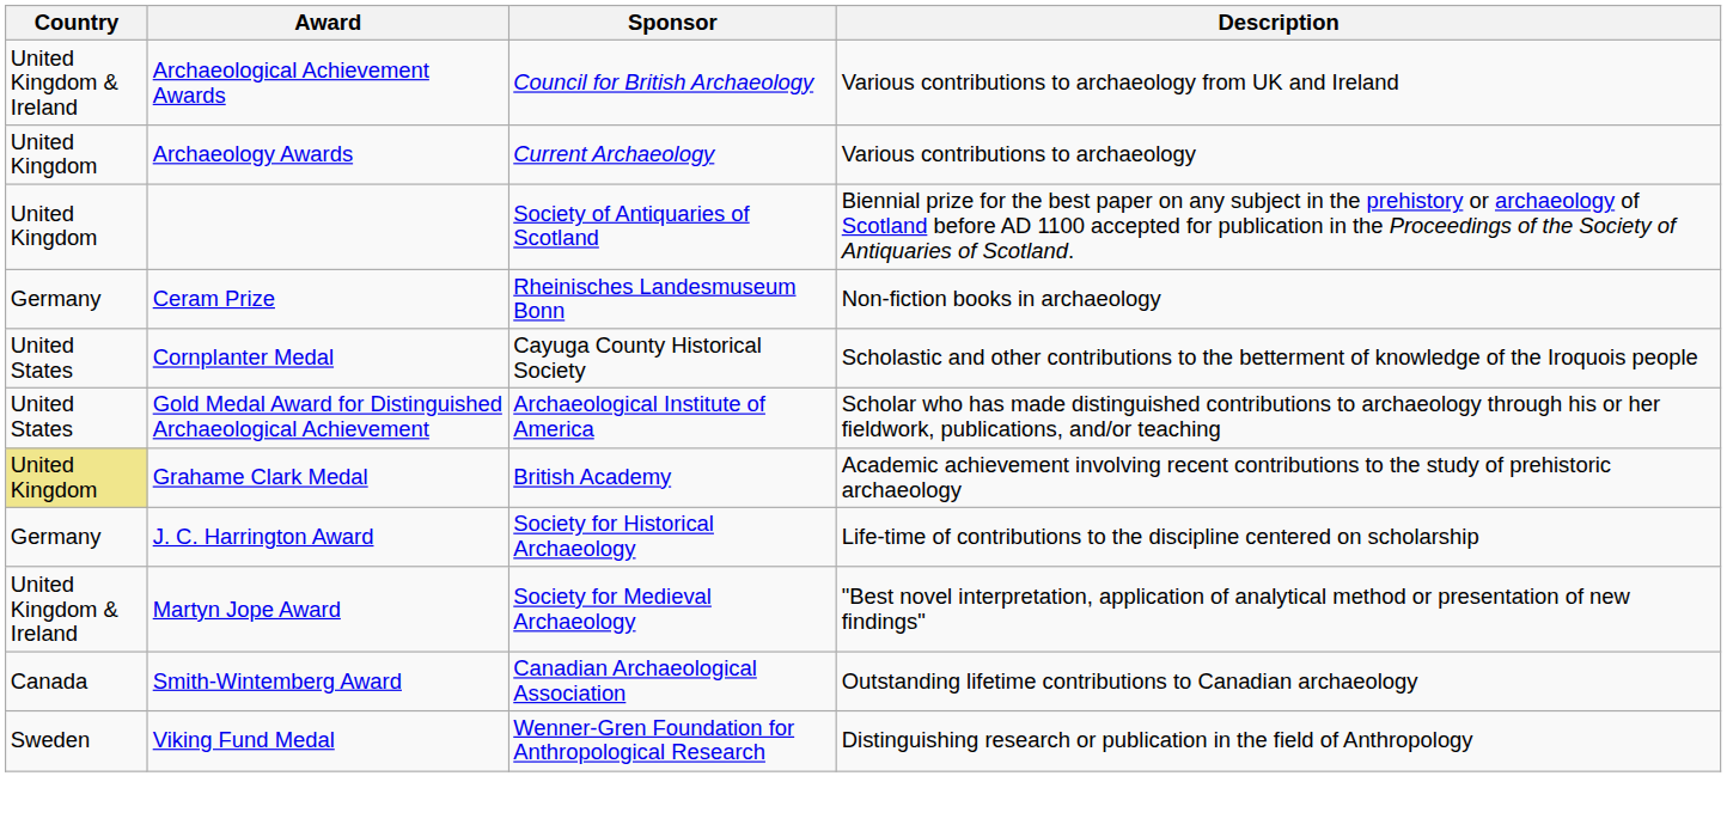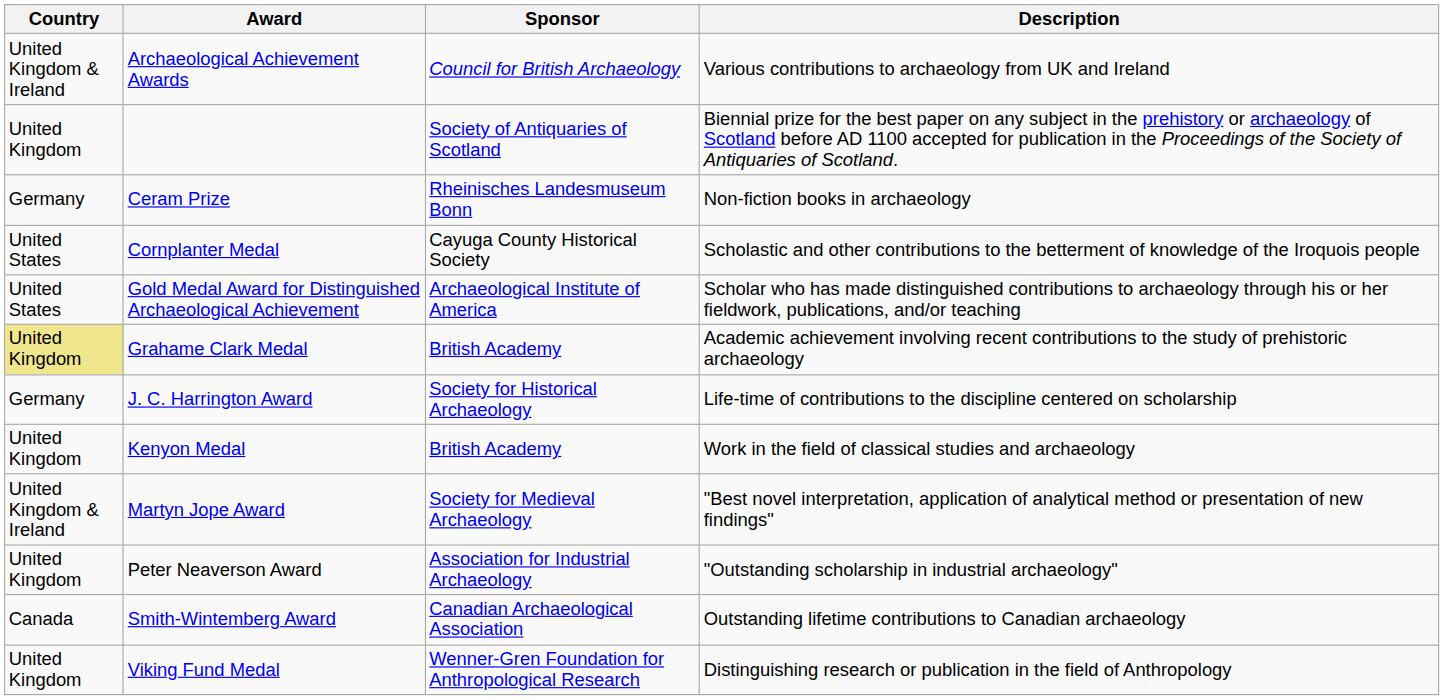- row: United Kingdom | Archaeology Awards | Current Archaeology | Various contributions to archaeology
+ row: United Kingdom | Kenyon Medal | British Academy | Work in the field of classical studies and archaeology
+ row: United Kingdom | Peter Neaverson Award | Association for Industrial Archaeology | "Outstanding scholarship in industrial archaeology"
Viking Fund Medal | Country: Sweden -> United Kingdom
